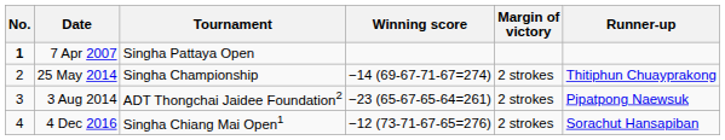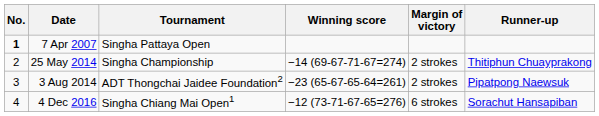4 Dec 2016 | Margin of victory: 2 strokes -> 6 strokes
